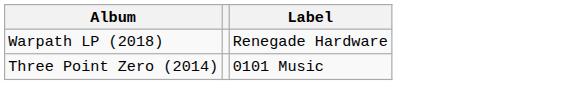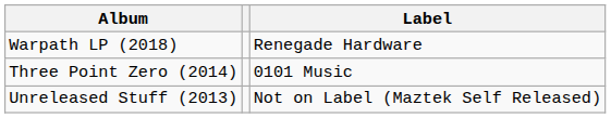+ row: Unreleased Stuff (2013) | Not on Label (Maztek Self Released)
